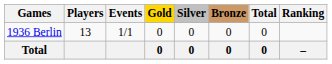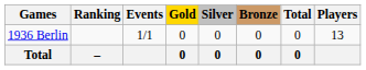columns swapped: Players <-> Ranking
